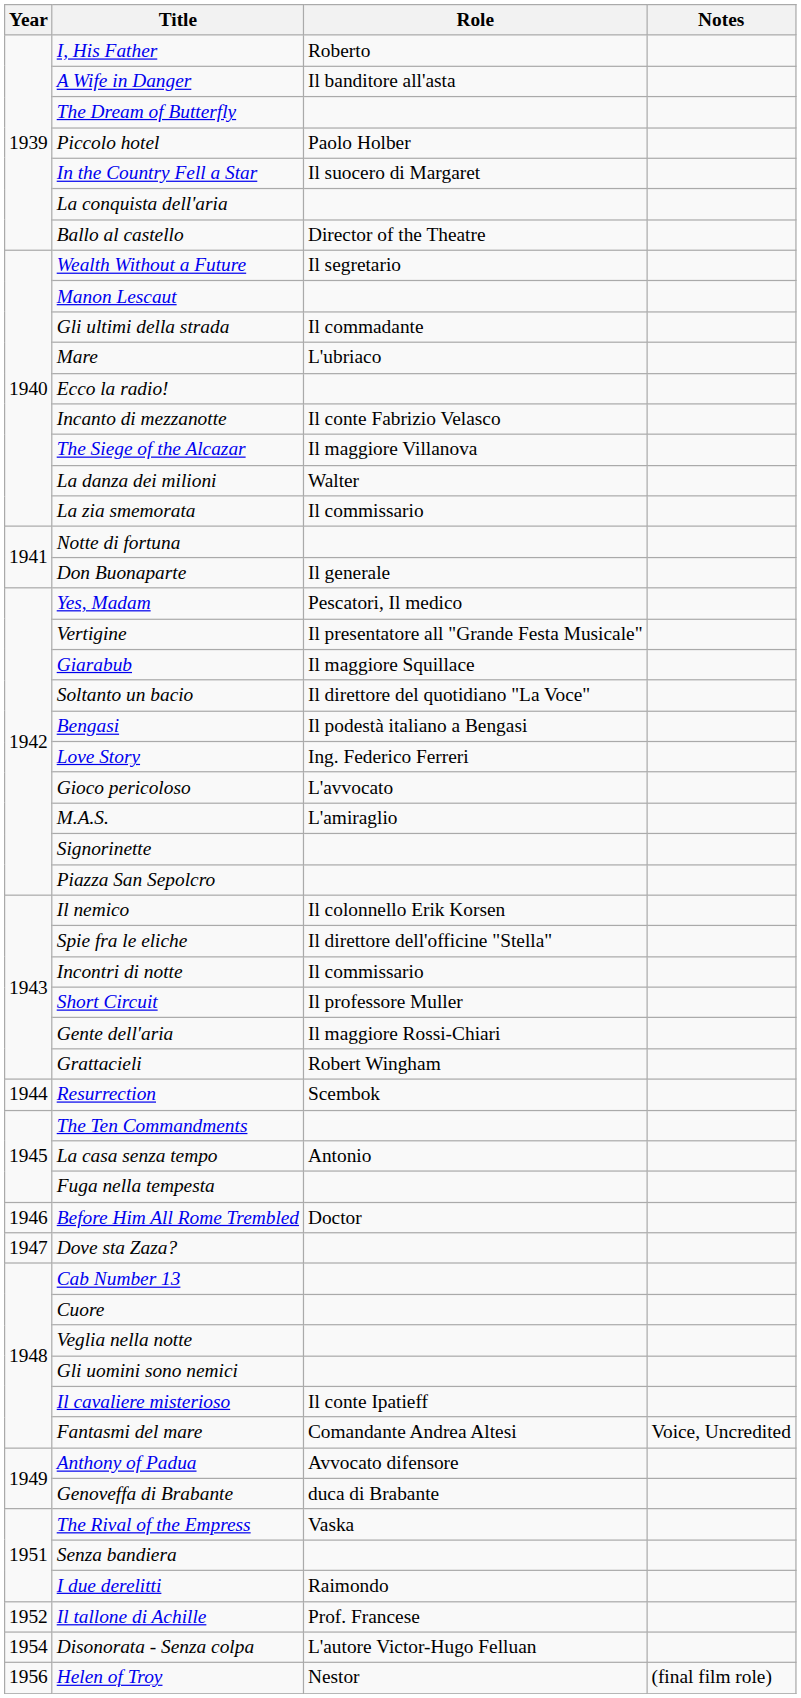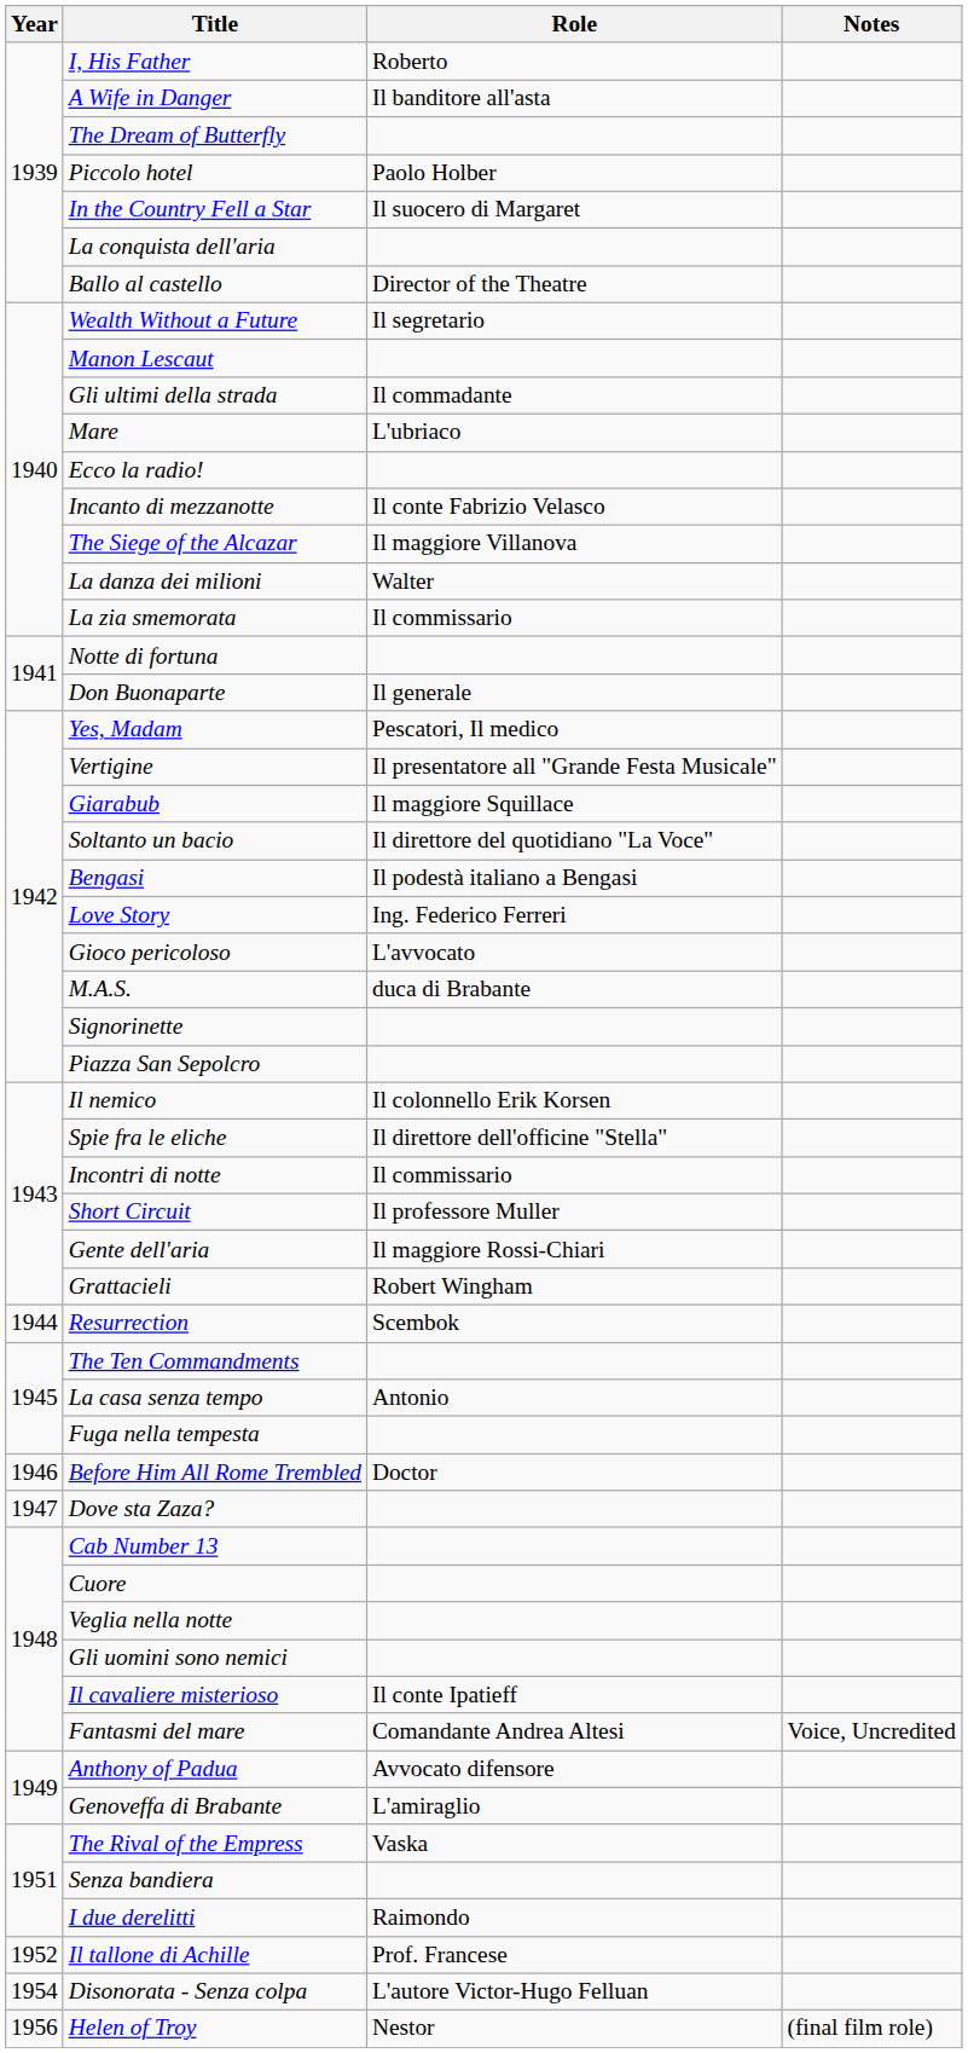M.A.S. | Role: L'amiraglio -> duca di Brabante
Genoveffa di Brabante | Role: duca di Brabante -> L'amiraglio
